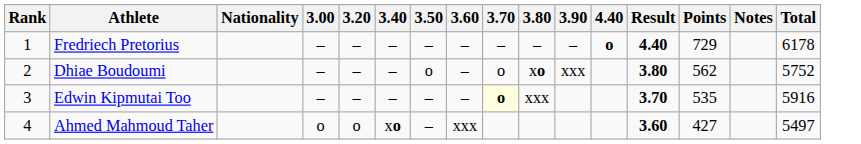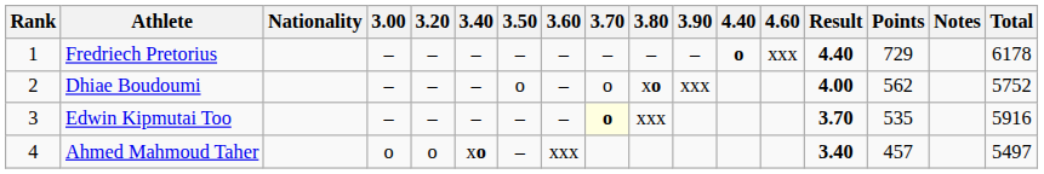+ column: 4.60 | xxx
Dhiae Boudoumi | Result: 3.80 -> 4.00
Ahmed Mahmoud Taher | Result: 3.60 -> 3.40
Ahmed Mahmoud Taher | Points: 427 -> 457
